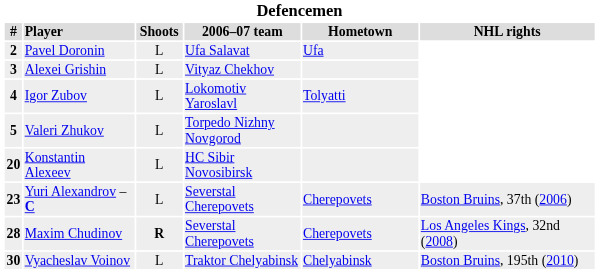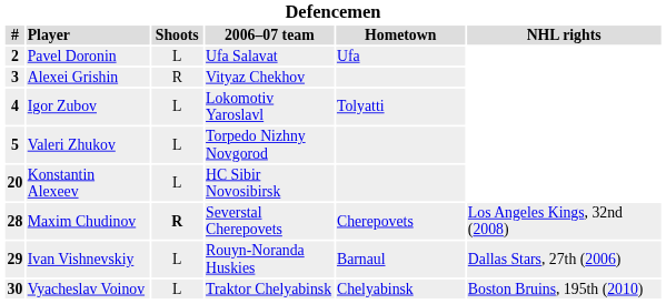Alexei Grishin | Shoots: L -> R
- row: 23 | Yuri Alexandrov – C | L | Severstal Cherepovets | Cherepovets | Boston Bruins, 37th (2006)
+ row: 29 | Ivan Vishnevskiy | L | Rouyn-Noranda Huskies | Barnaul | Dallas Stars, 27th (2006)
